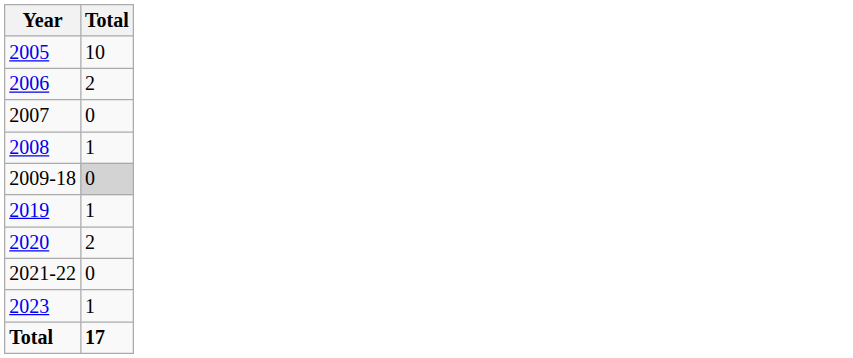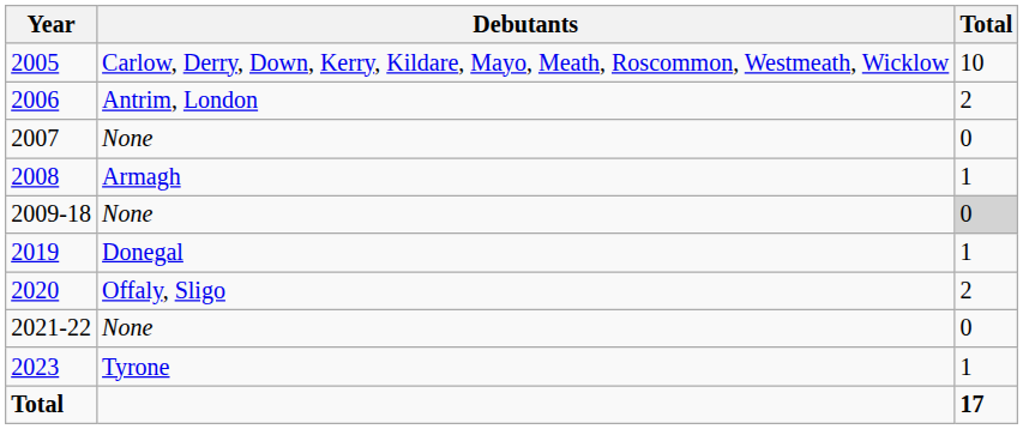+ column: Debutants | Carlow, Derry, Down, Kerry, Kildare, Mayo, Meath, Roscommon, Westmeath, Wicklow | Antrim, London | None | Armagh | None | Donegal | Offaly, Sligo | None | Tyrone
